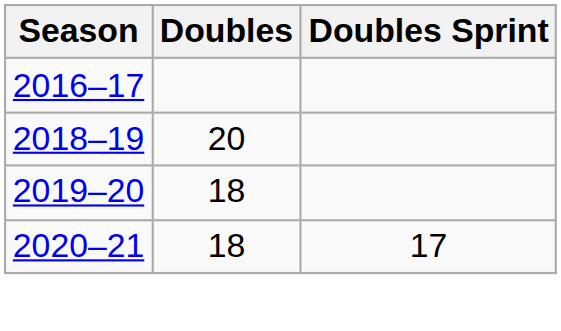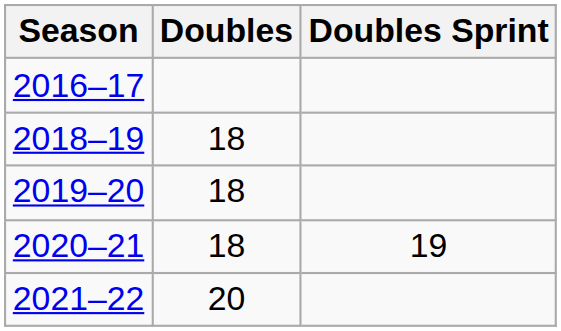2018–19 | Doubles: 20 -> 18
2020–21 | Doubles Sprint: 17 -> 19
+ row: 2021–22 | 20
